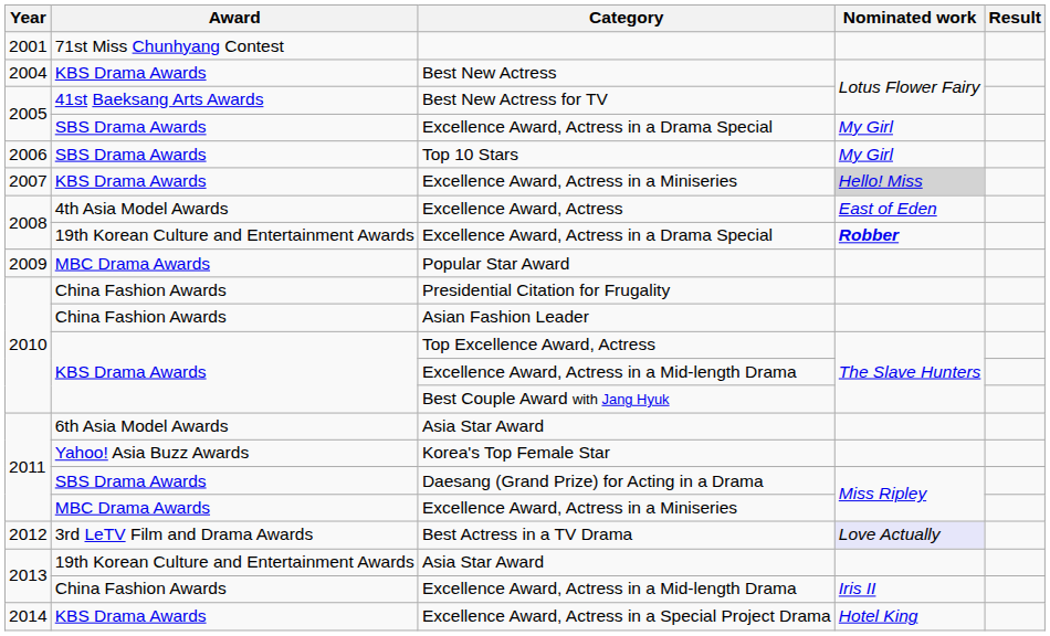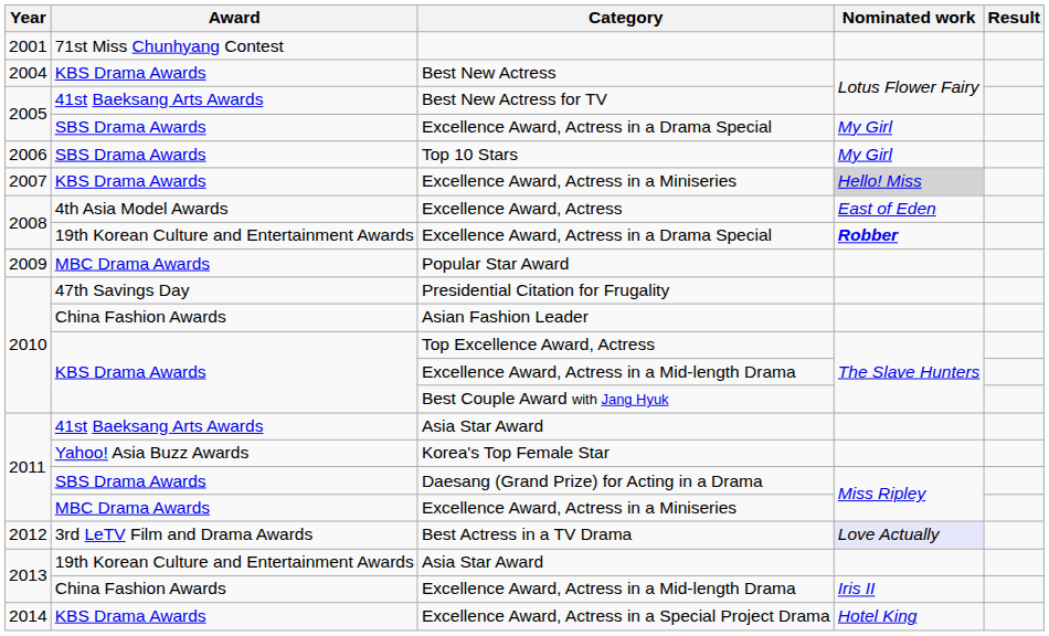Presidential Citation for Frugality | Award: China Fashion Awards -> 47th Savings Day
2011 / Asia Star Award | Award: 6th Asia Model Awards -> 41st Baeksang Arts Awards
